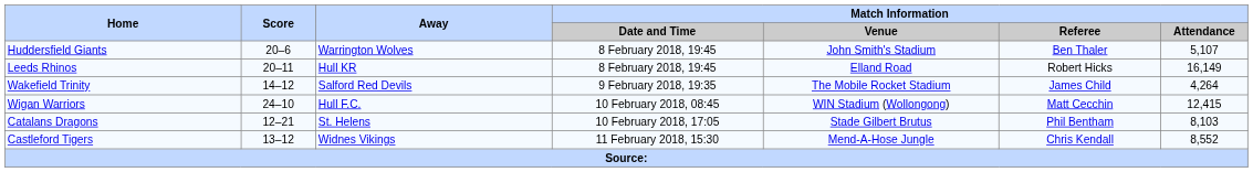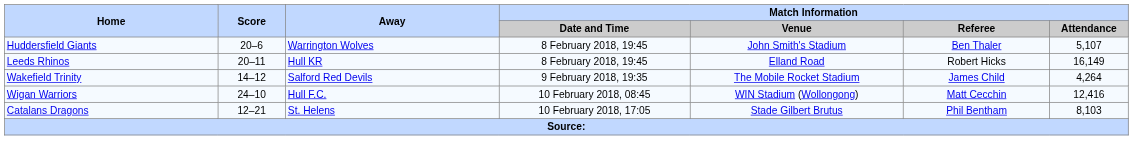Wigan Warriors | Match Information / Attendance: 12,415 -> 12,416
- row: Castleford Tigers | 13–12 | Widnes Vikings | 11 February 2018, 15:30 | Mend-A-Hose Jungle | Chris Kendall | 8,552
